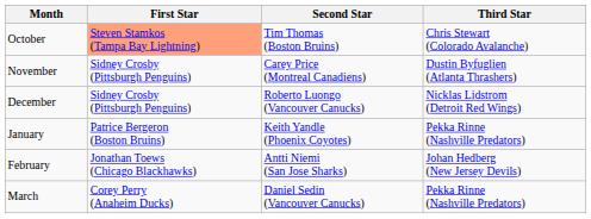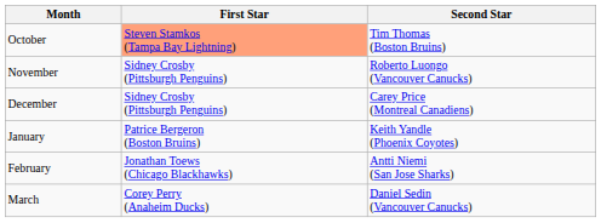- column: Third Star | Chris Stewart (Colorado Avalanche) | Dustin Byfuglien (Atlanta Thrashers) | Nicklas Lidstrom (Detroit Red Wings) | Pekka Rinne (Nashville Predators) | Johan Hedberg (New Jersey Devils) | Pekka Rinne (Nashville Predators)
November | Second Star: Carey Price (Montreal Canadiens) -> Roberto Luongo (Vancouver Canucks)
December | Second Star: Roberto Luongo (Vancouver Canucks) -> Carey Price (Montreal Canadiens)
